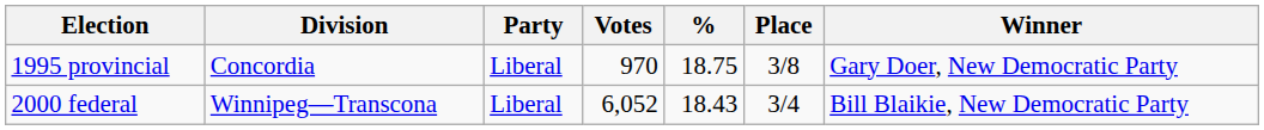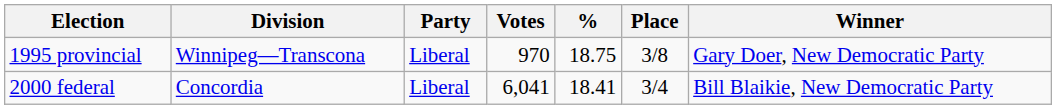1995 provincial | Division: Concordia -> Winnipeg—Transcona
2000 federal | Division: Winnipeg—Transcona -> Concordia
2000 federal | Votes: 6,052 -> 6,041
2000 federal | %: 18.43 -> 18.41
